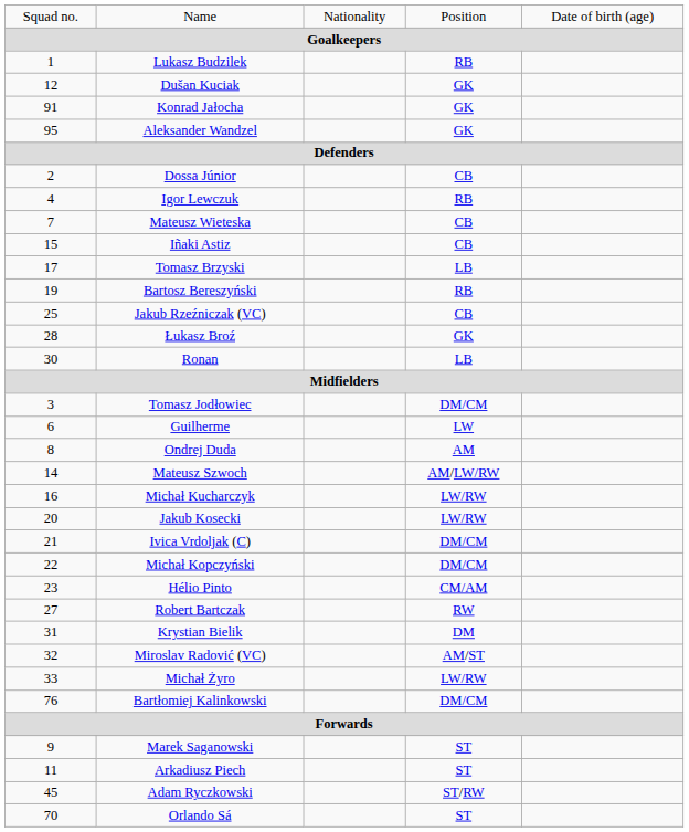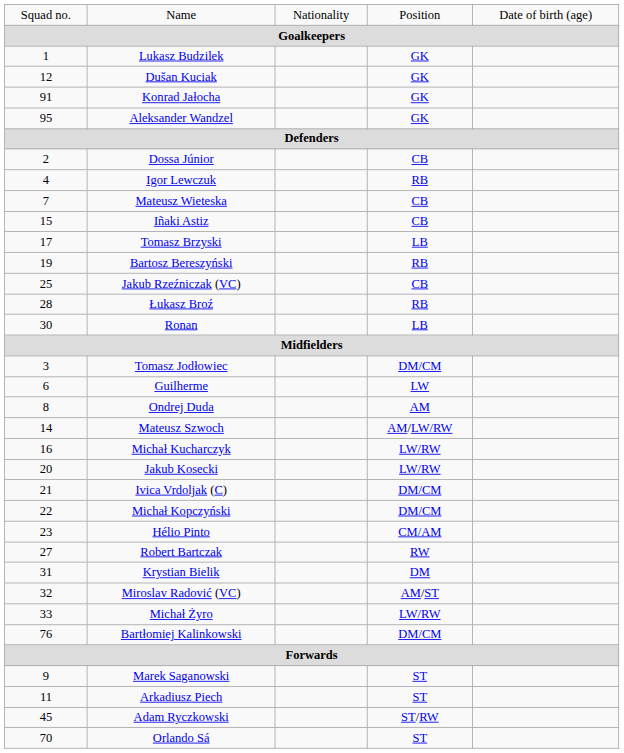Lukasz Budzilek | column 4: RB -> GK
Łukasz Broź | column 4: GK -> RB
